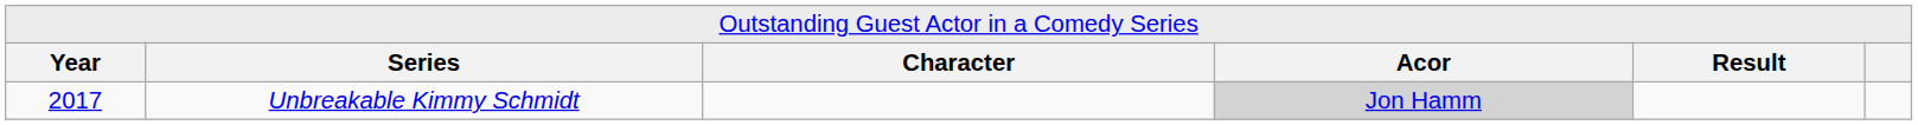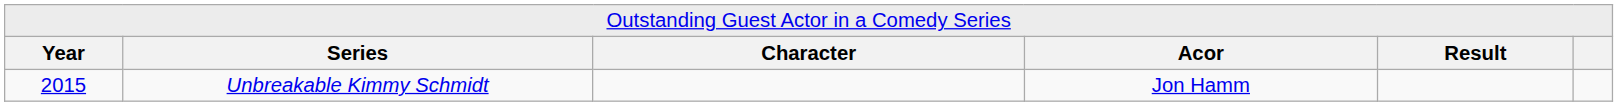Unbreakable Kimmy Schmidt | column 1: 2017 -> 2015
Unbreakable Kimmy Schmidt | column 4: lightgrey background -> no background
